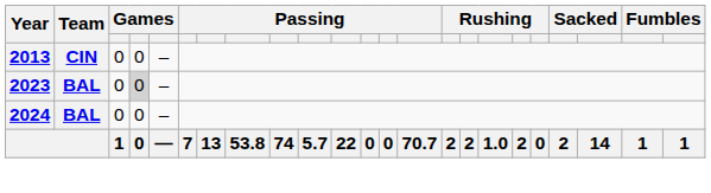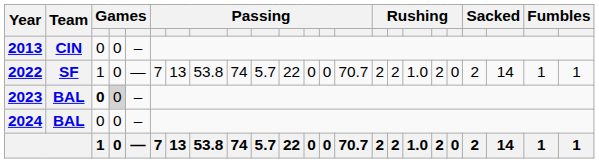+ row: 2022 | SF | 1 | 0 | — | 7 | 13 | 53.8 | 74 | 5.7 | 22 | 0 | 0 | 70.7 | 2 | 2 | 1.0 | 2 | 0 | 2 | 14 | 1 | 1
2023 | column 3: normal -> bold
